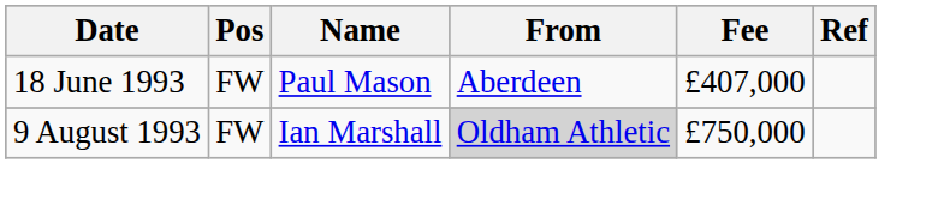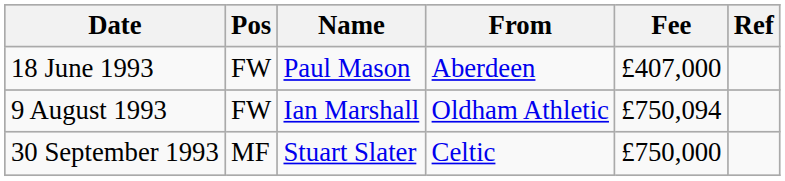9 August 1993 | From: lightgrey background -> no background
9 August 1993 | Fee: £750,000 -> £750,094
+ row: 30 September 1993 | MF | Stuart Slater | Celtic | £750,000
